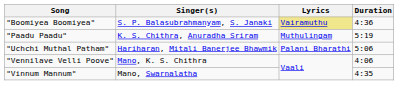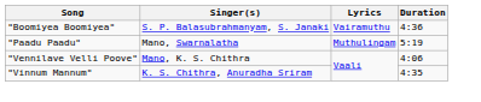"Boomiyea Boomiyea" | Lyrics: khaki background -> no background
"Paadu Paadu" | Singer(s): K. S. Chithra, Anuradha Sriram -> Mano, Swarnalatha
- row: "Uchchi Muthal Patham" | Hariharan, Mitali Banerjee Bhawmik | Palani Bharathi | 5:06
"Vinnum Mannum" | Singer(s): Mano, Swarnalatha -> K. S. Chithra, Anuradha Sriram
